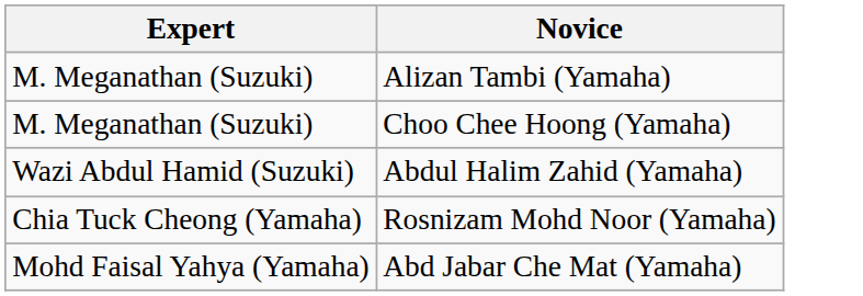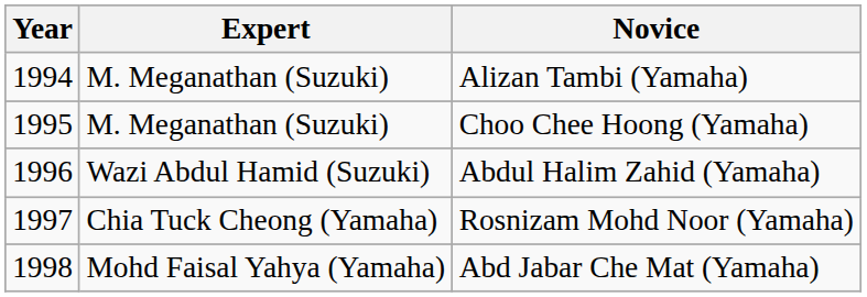+ column: Year | 1994 | 1995 | 1996 | 1997 | 1998
